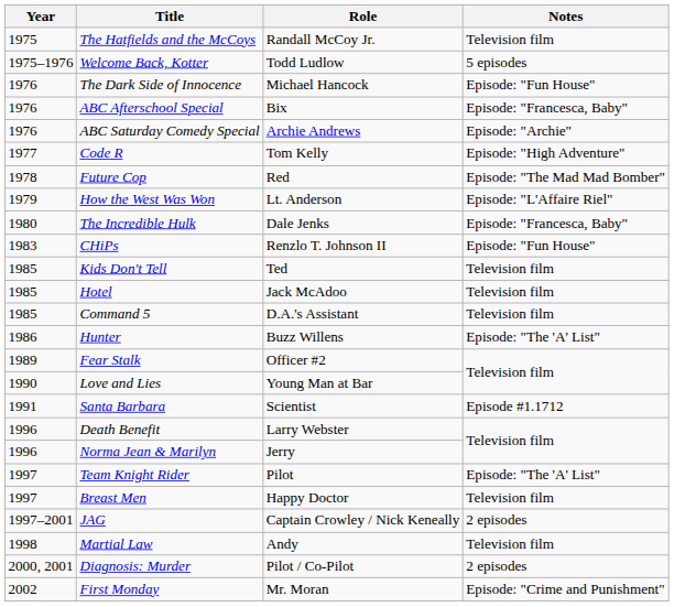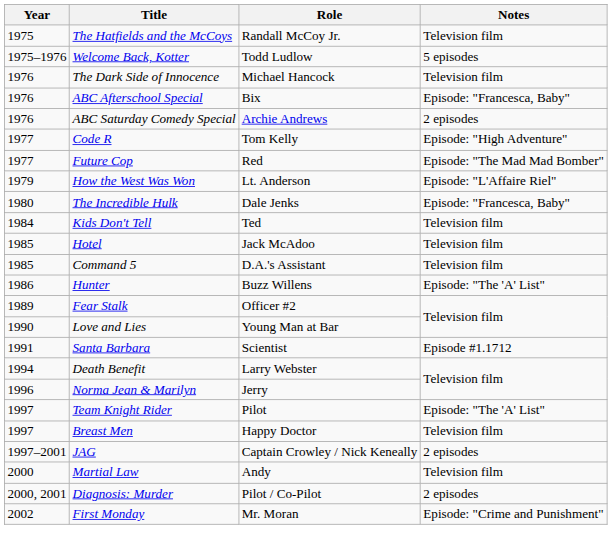The Dark Side of Innocence | Notes: Episode: "Fun House" -> Television film
ABC Saturday Comedy Special | Notes: Episode: "Archie" -> 2 episodes
Future Cop | Year: 1978 -> 1977
- row: 1983 | CHiPs | Renzlo T. Johnson II | Episode: "Fun House"
Kids Don't Tell | Year: 1985 -> 1984
Death Benefit | Year: 1996 -> 1994
Martial Law | Year: 1998 -> 2000
